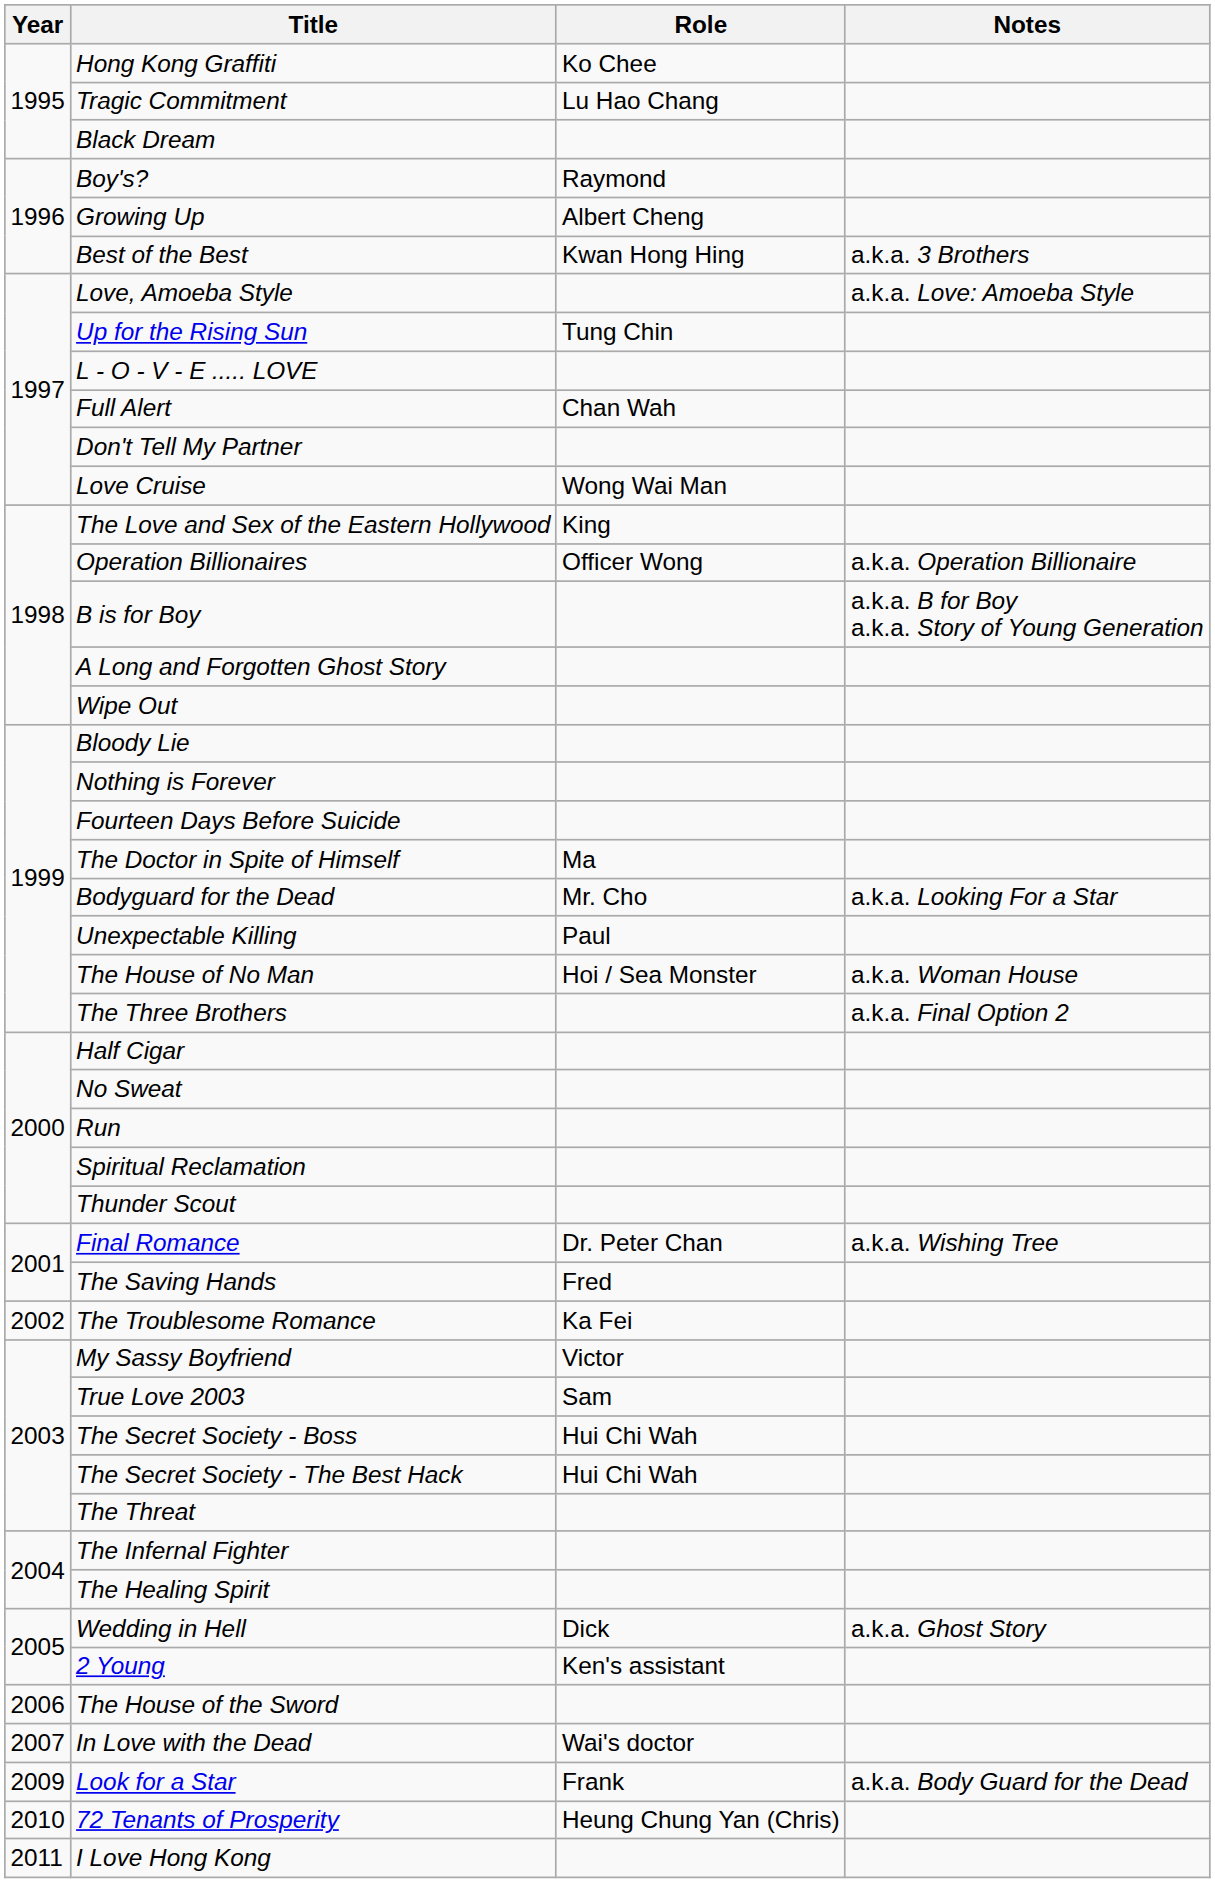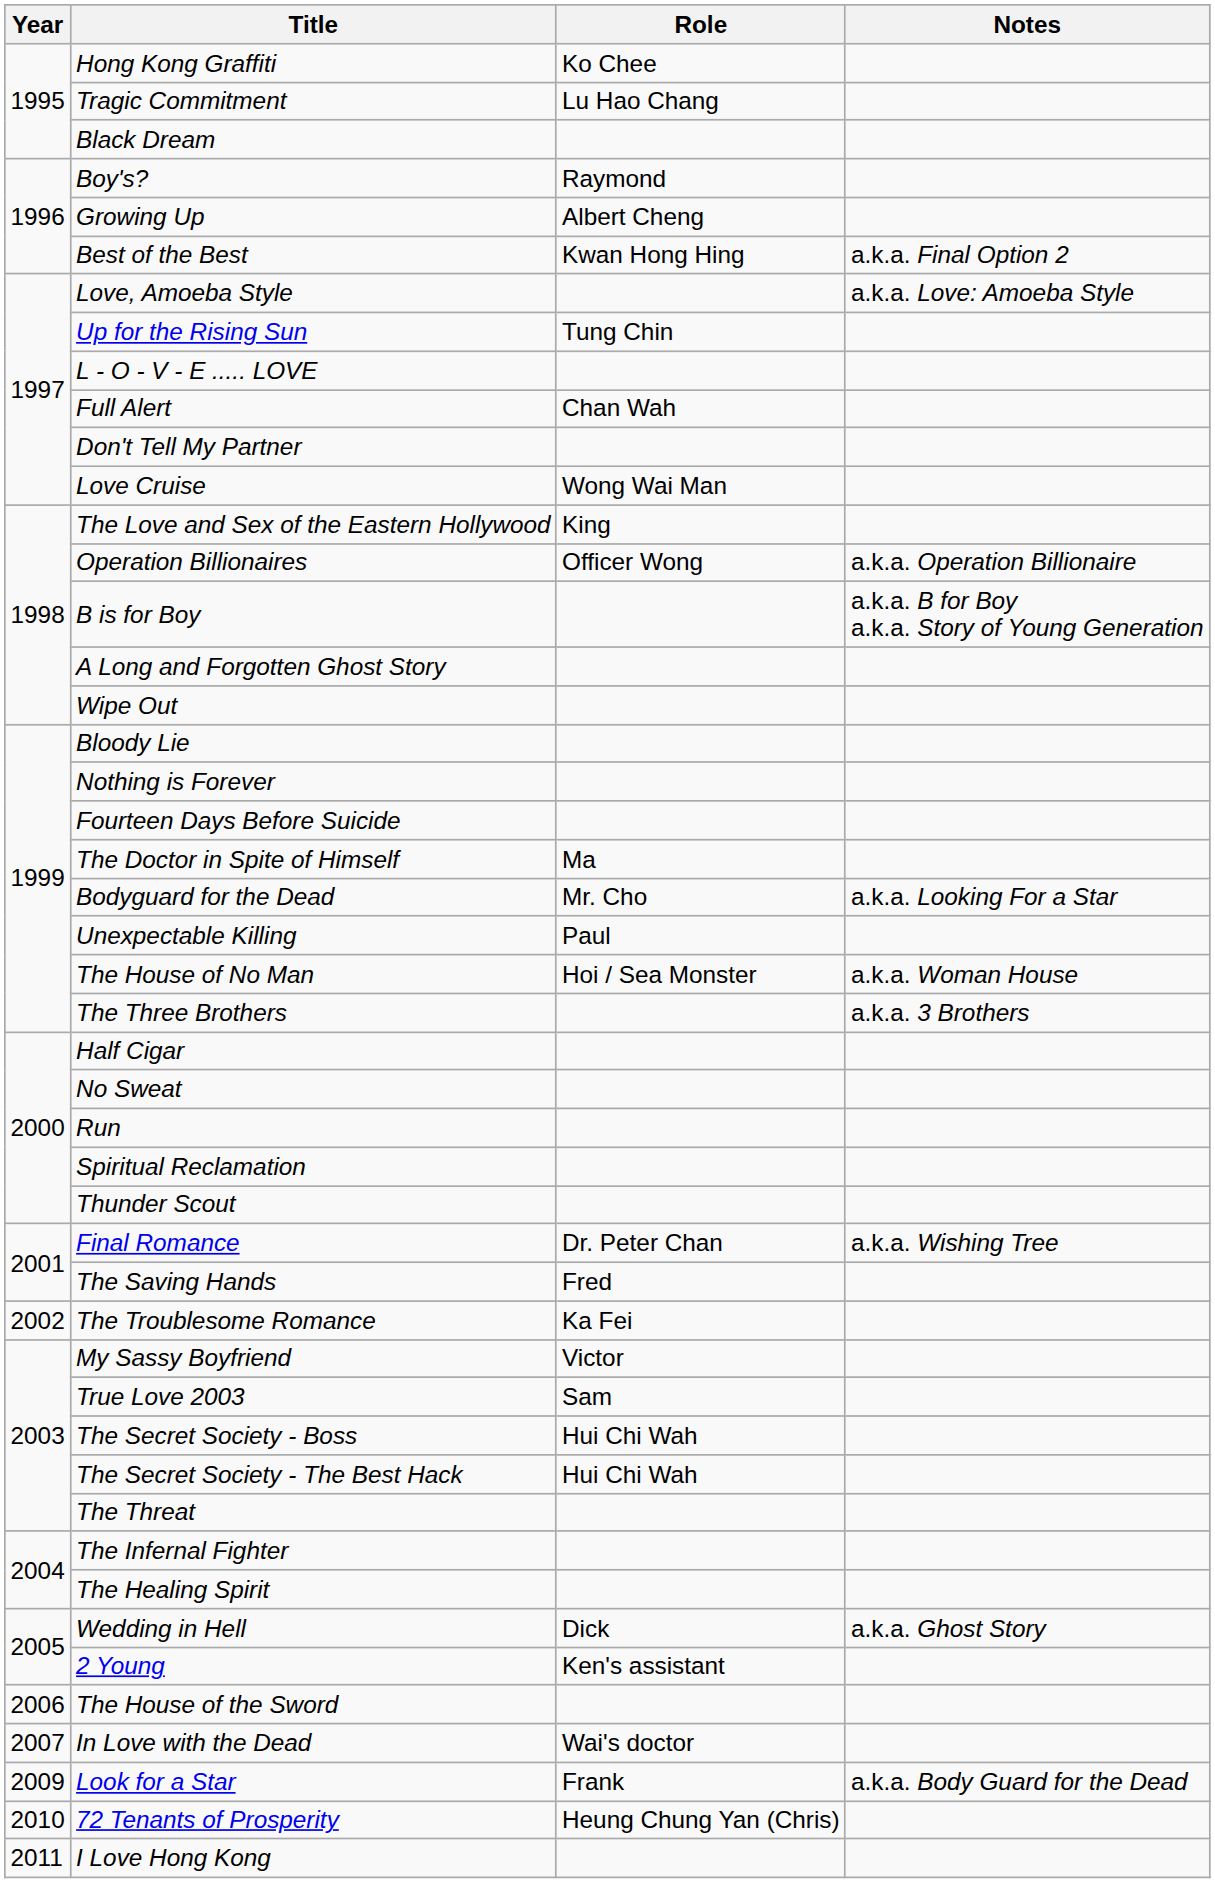Best of the Best | Notes: a.k.a. 3 Brothers -> a.k.a. Final Option 2
The Three Brothers | Notes: a.k.a. Final Option 2 -> a.k.a. 3 Brothers
